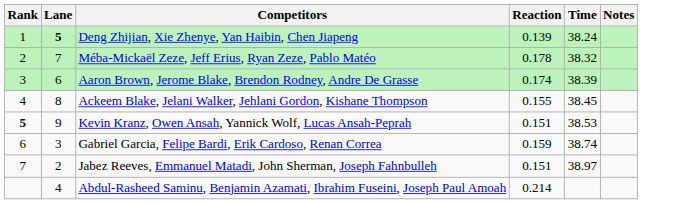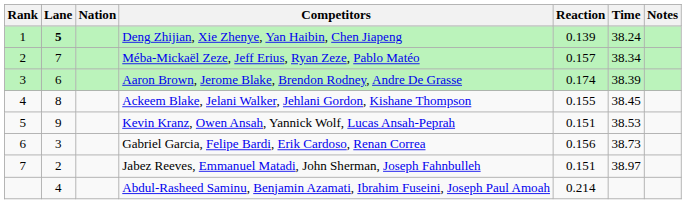+ column: Nation
Méba-Mickaël Zeze, Jeff Erius, Ryan Zeze, Pablo Matéo | Reaction: 0.178 -> 0.157
Méba-Mickaël Zeze, Jeff Erius, Ryan Zeze, Pablo Matéo | Time: 38.32 -> 38.34
Kevin Kranz, Owen Ansah, Yannick Wolf, Lucas Ansah-Peprah | Rank: bold -> normal
Gabriel Garcia, Felipe Bardi, Erik Cardoso, Renan Correa | Reaction: 0.159 -> 0.156
Gabriel Garcia, Felipe Bardi, Erik Cardoso, Renan Correa | Time: 38.74 -> 38.73
